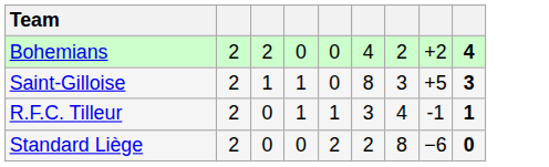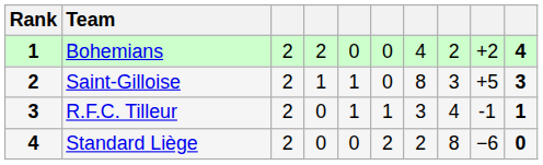+ column: Rank | 1 | 2 | 3 | 4
